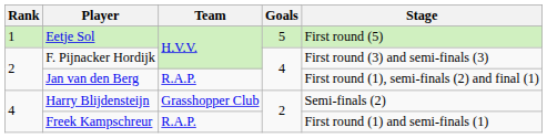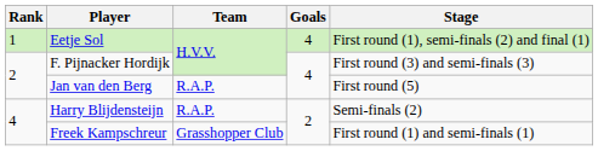Eetje Sol | Goals: 5 -> 4
Eetje Sol | Stage: First round (5) -> First round (1), semi-finals (2) and final (1)
Jan van den Berg | Stage: First round (1), semi-finals (2) and final (1) -> First round (5)
Harry Blĳdensteĳn | Team: Grasshopper Club -> R.A.P.
Freek Kampschreur | Team: R.A.P. -> Grasshopper Club
